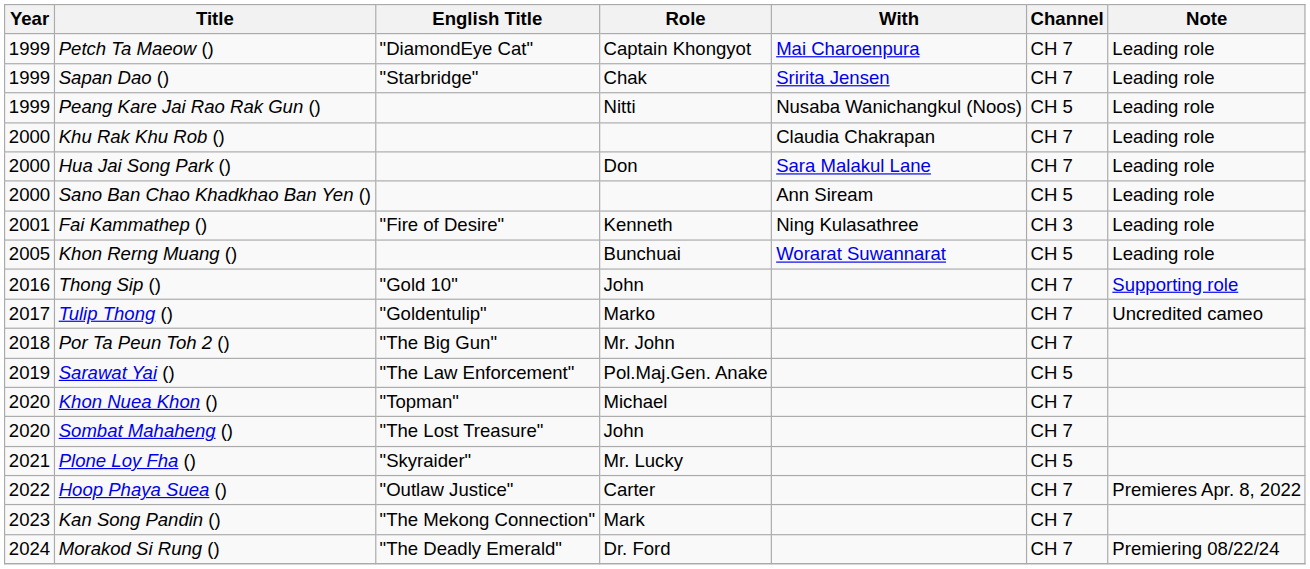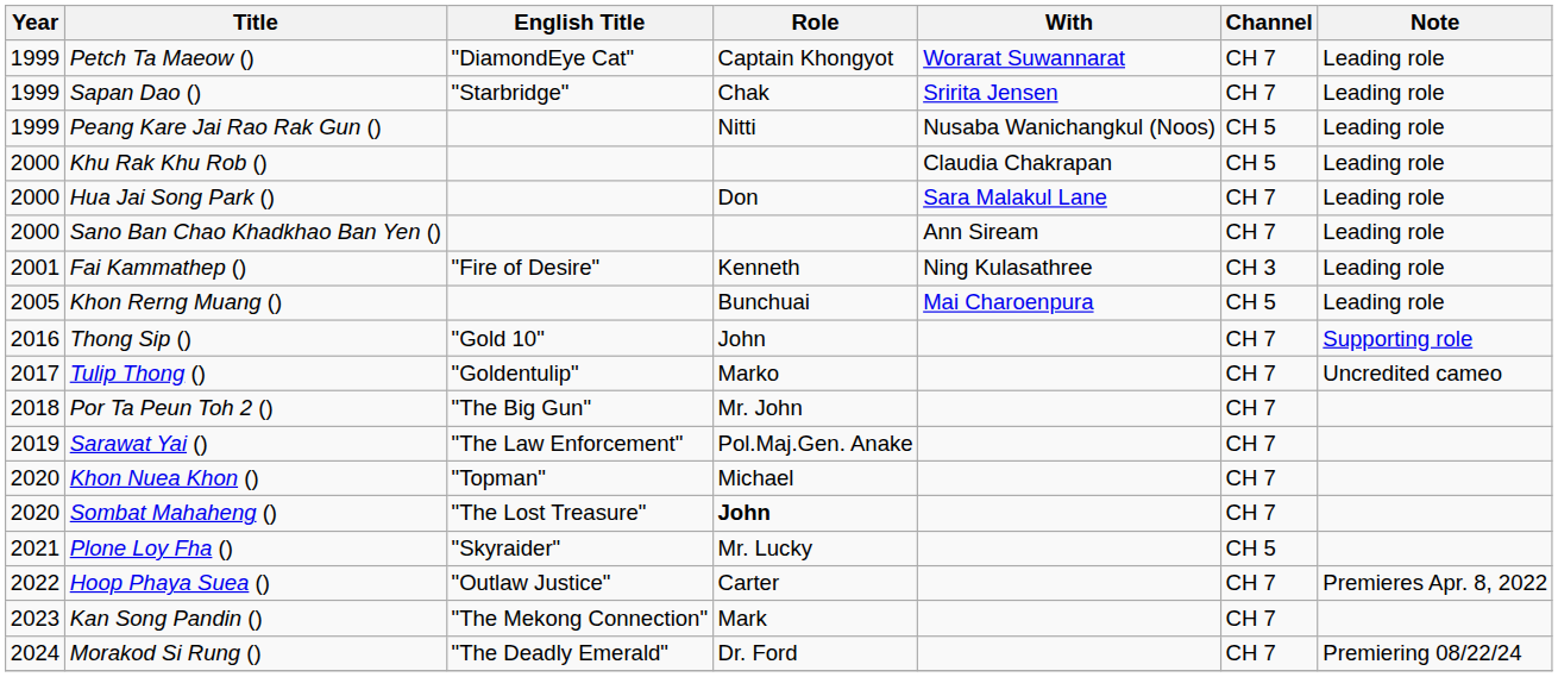Petch Ta Maeow () | With: Mai Charoenpura -> Worarat Suwannarat
Khu Rak Khu Rob () | Channel: CH 7 -> CH 5
Sano Ban Chao Khadkhao Ban Yen () | Channel: CH 5 -> CH 7
Khon Rerng Muang () | With: Worarat Suwannarat -> Mai Charoenpura
Sarawat Yai () | Channel: CH 5 -> CH 7
Sombat Mahaheng () | Role: normal -> bold
